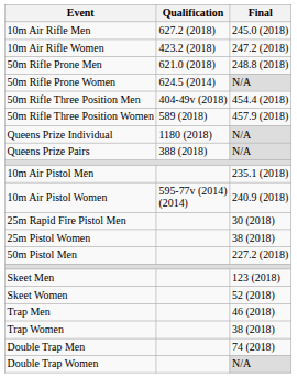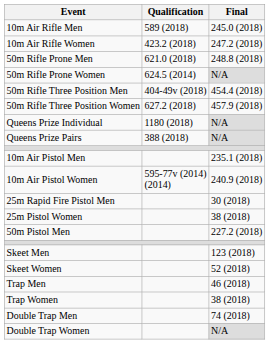10m Air Rifle Men | Qualification: 627.2 (2018) -> 589 (2018)
50m Rifle Three Position Women | Qualification: 589 (2018) -> 627.2 (2018)
